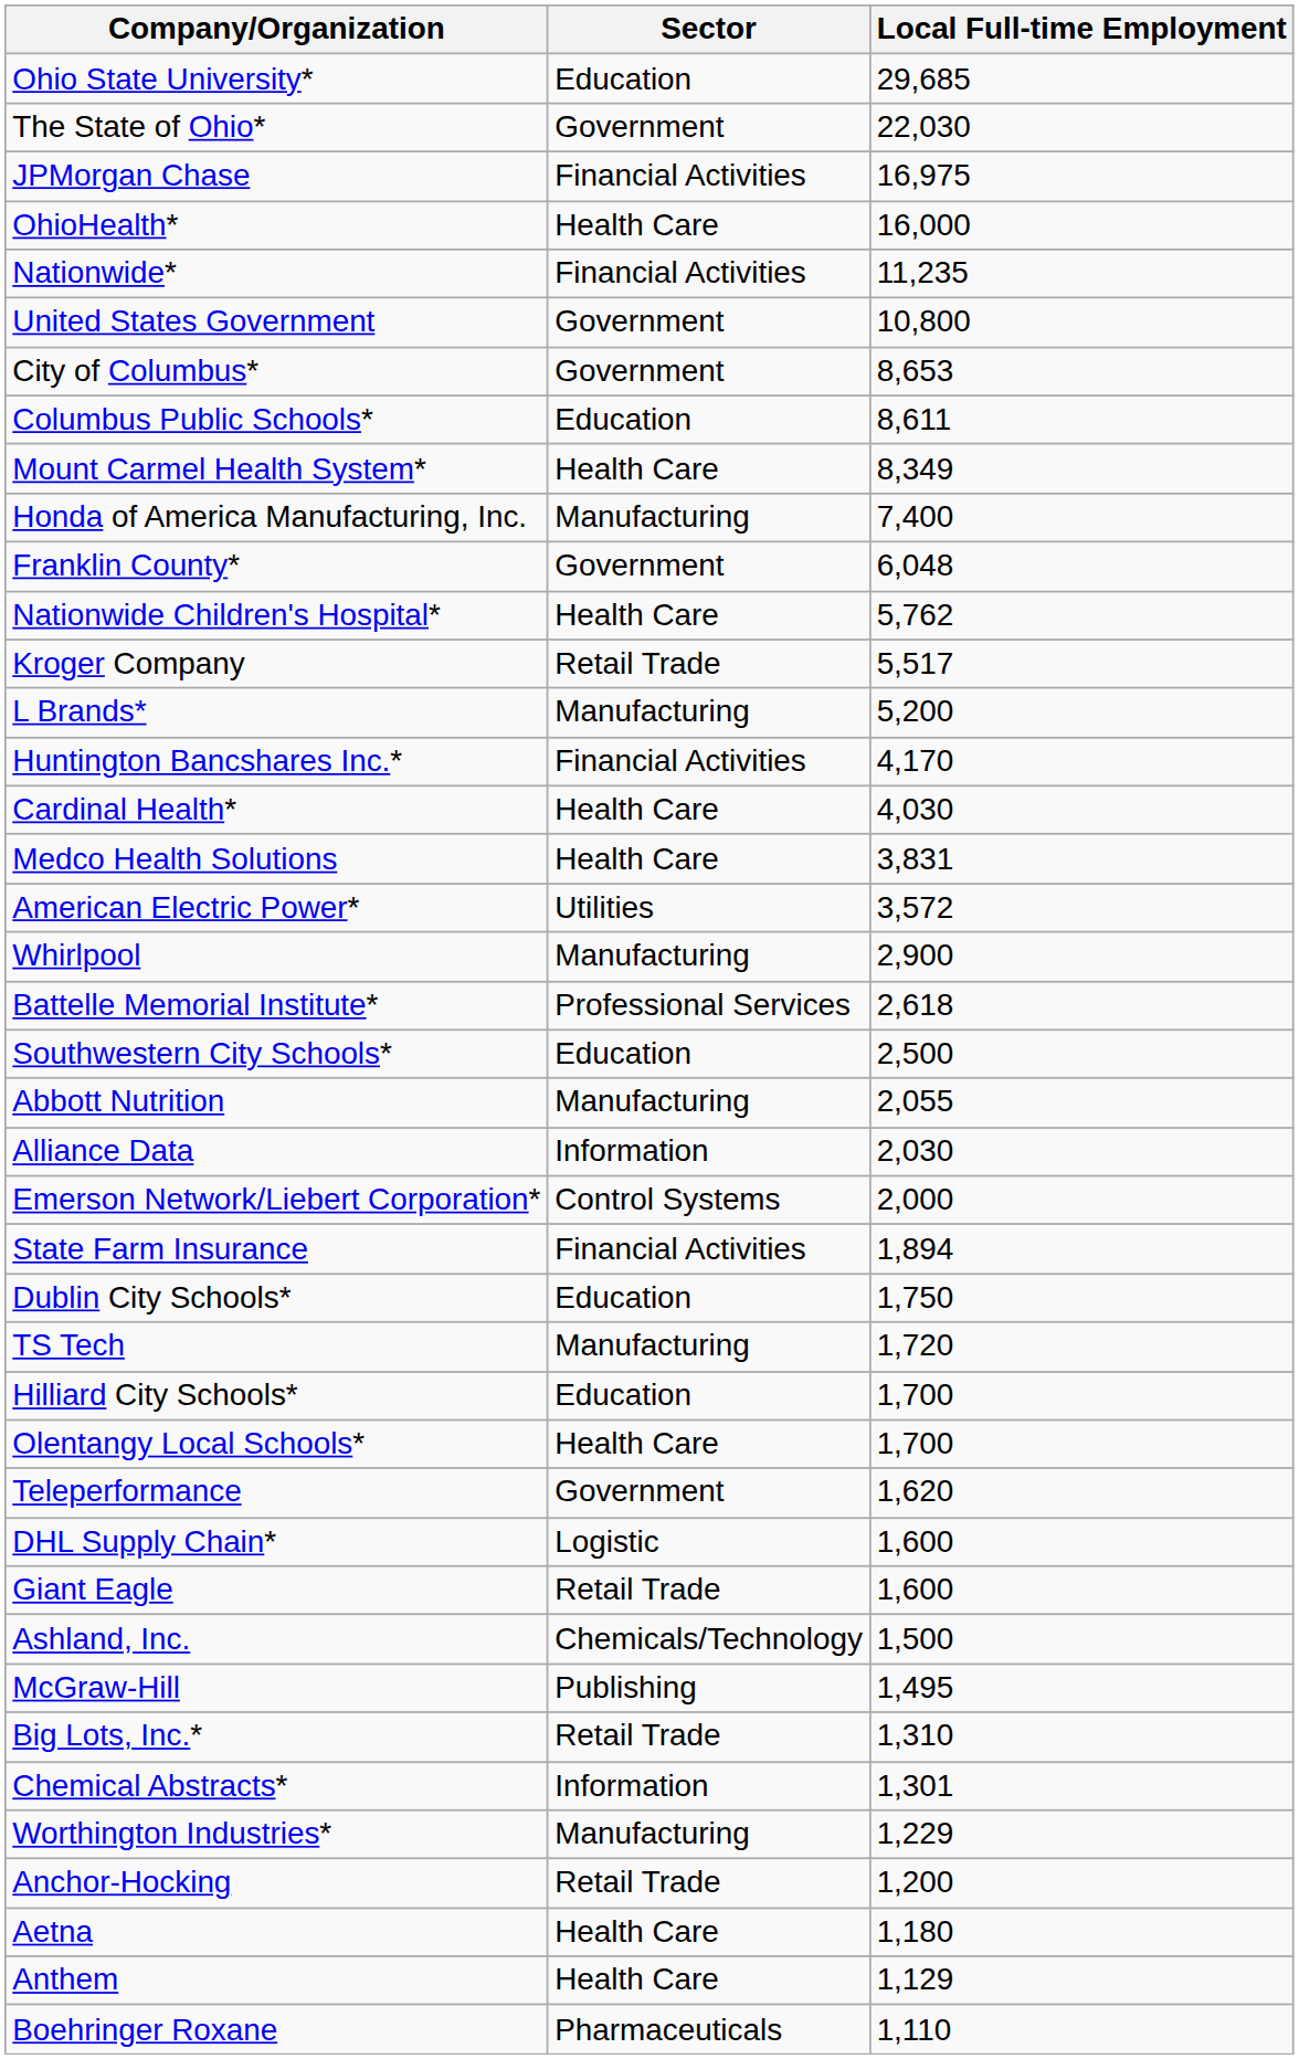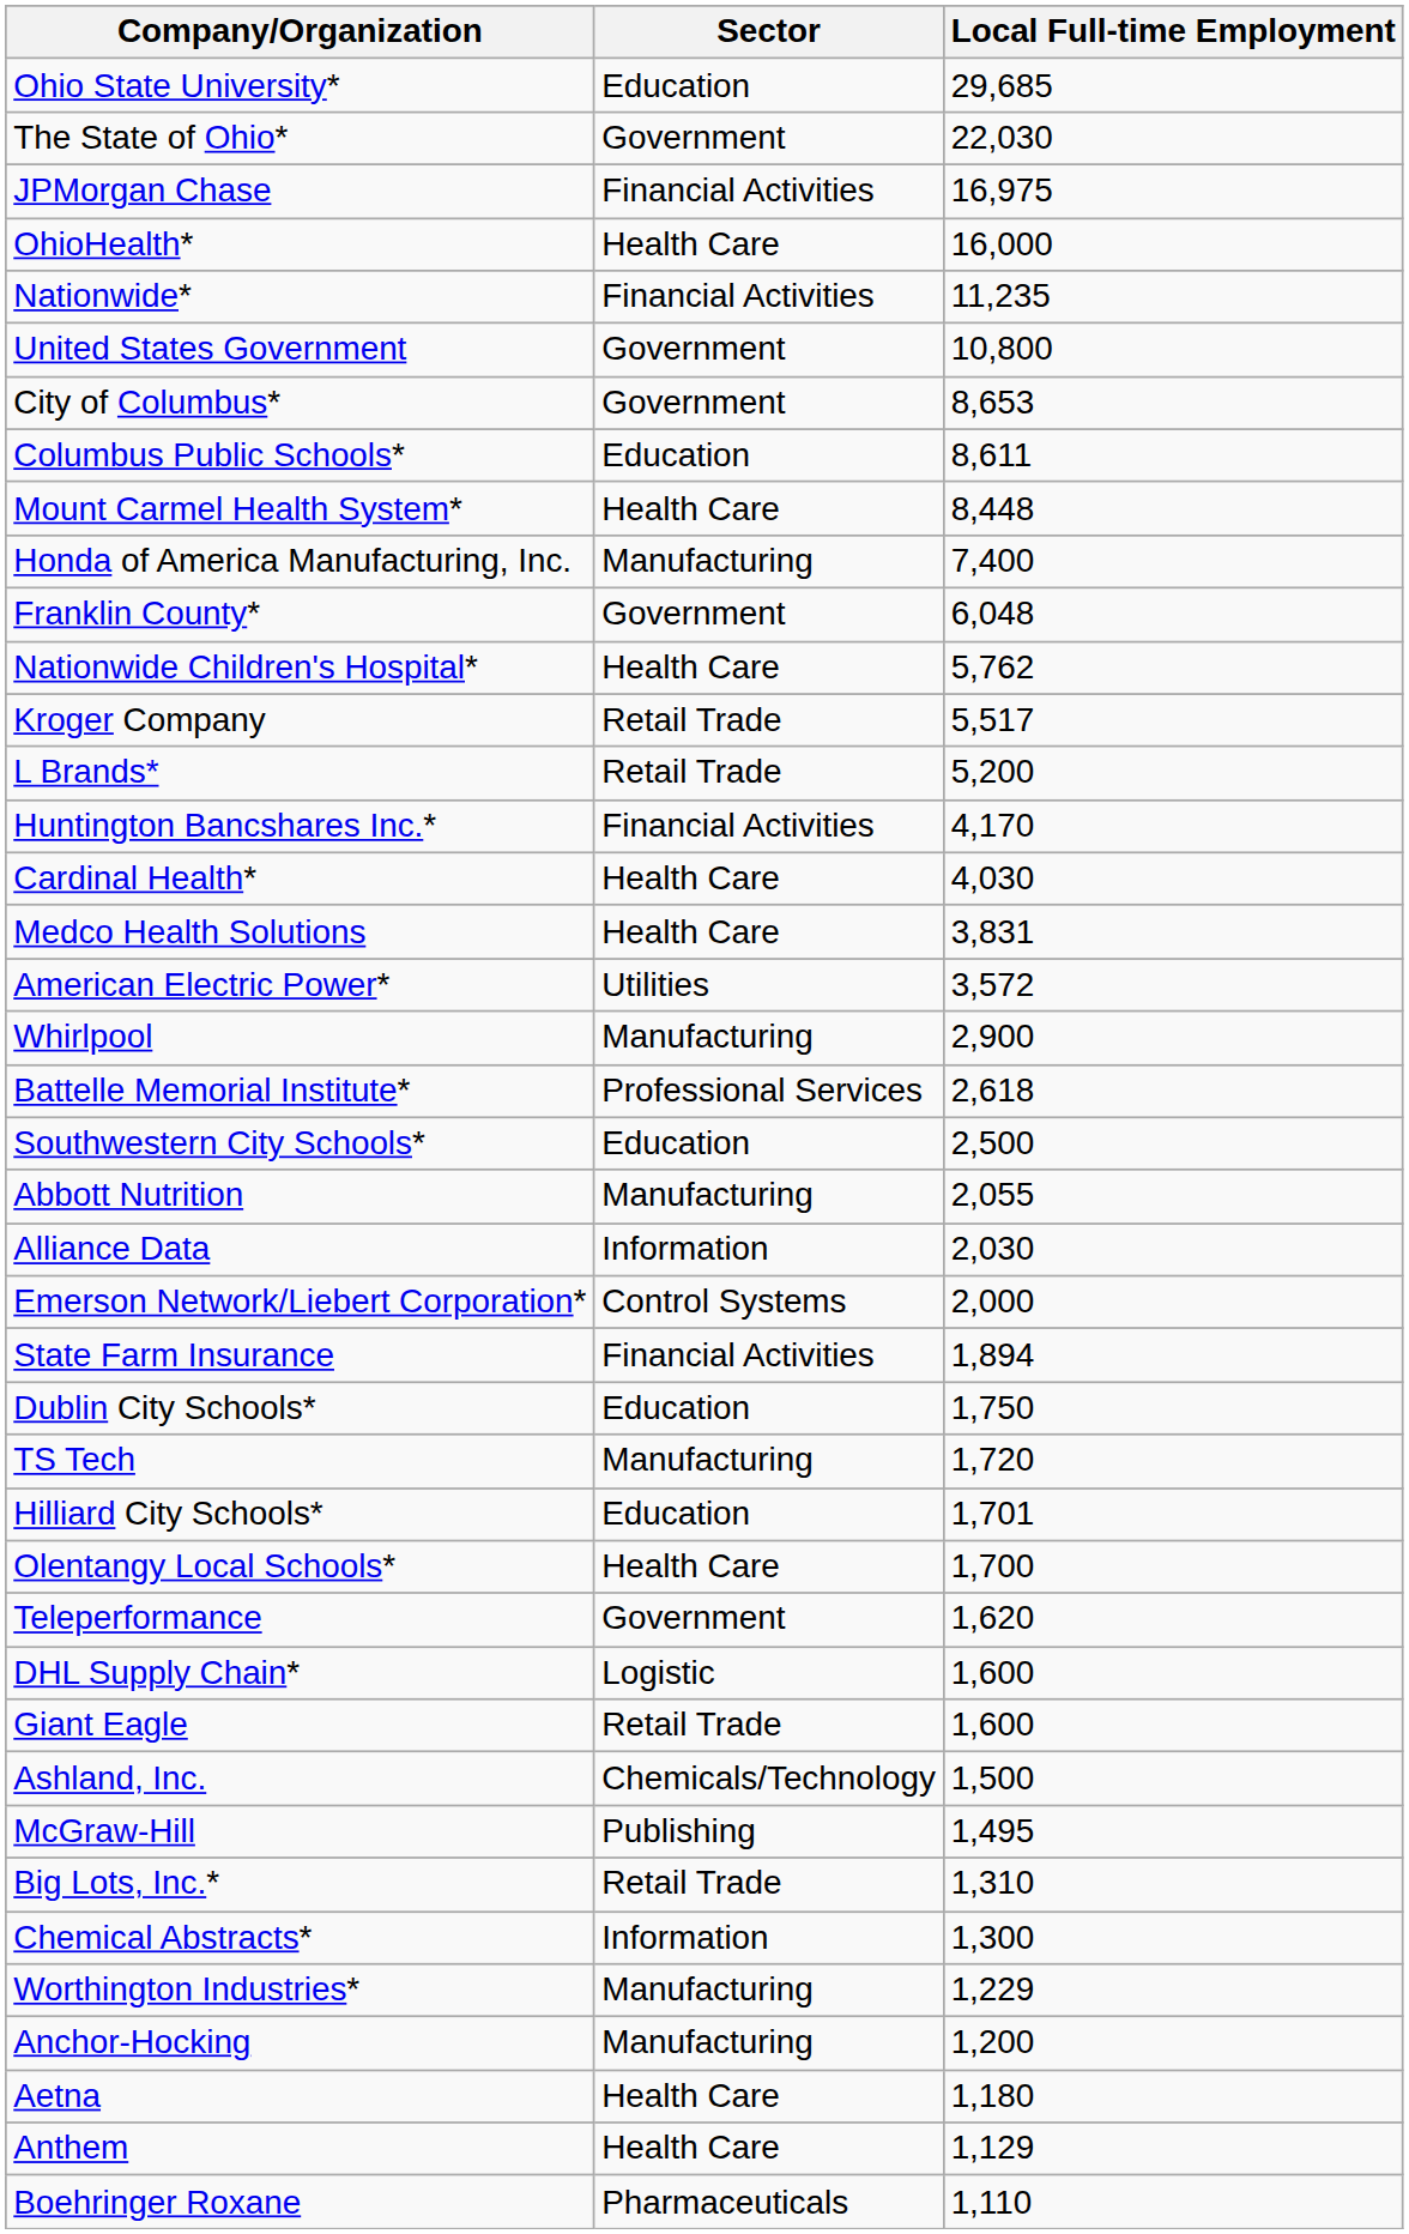Mount Carmel Health System* | Local Full-time Employment: 8,349 -> 8,448
L Brands* | Sector: Manufacturing -> Retail Trade
Hilliard City Schools* | Local Full-time Employment: 1,700 -> 1,701
Chemical Abstracts* | Local Full-time Employment: 1,301 -> 1,300
Anchor-Hocking | Sector: Retail Trade -> Manufacturing
